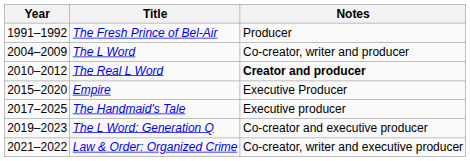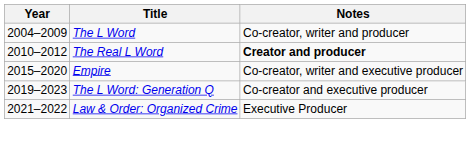- row: 1991–1992 | The Fresh Prince of Bel-Air | Producer
Empire | Notes: Executive Producer -> Co-creator, writer and executive producer
- row: 2017–2025 | The Handmaid's Tale | Executive producer
Law & Order: Organized Crime | Notes: Co-creator, writer and executive producer -> Executive Producer
